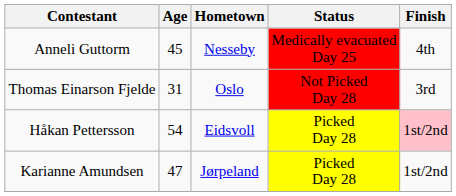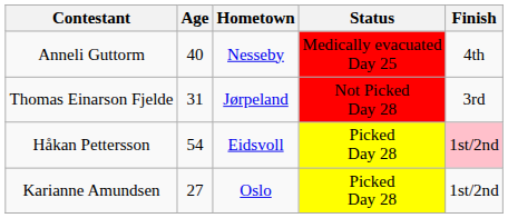Anneli Guttorm | Age: 45 -> 40
Thomas Einarson Fjelde | Hometown: Oslo -> Jørpeland
Karianne Amundsen | Age: 47 -> 27
Karianne Amundsen | Hometown: Jørpeland -> Oslo
